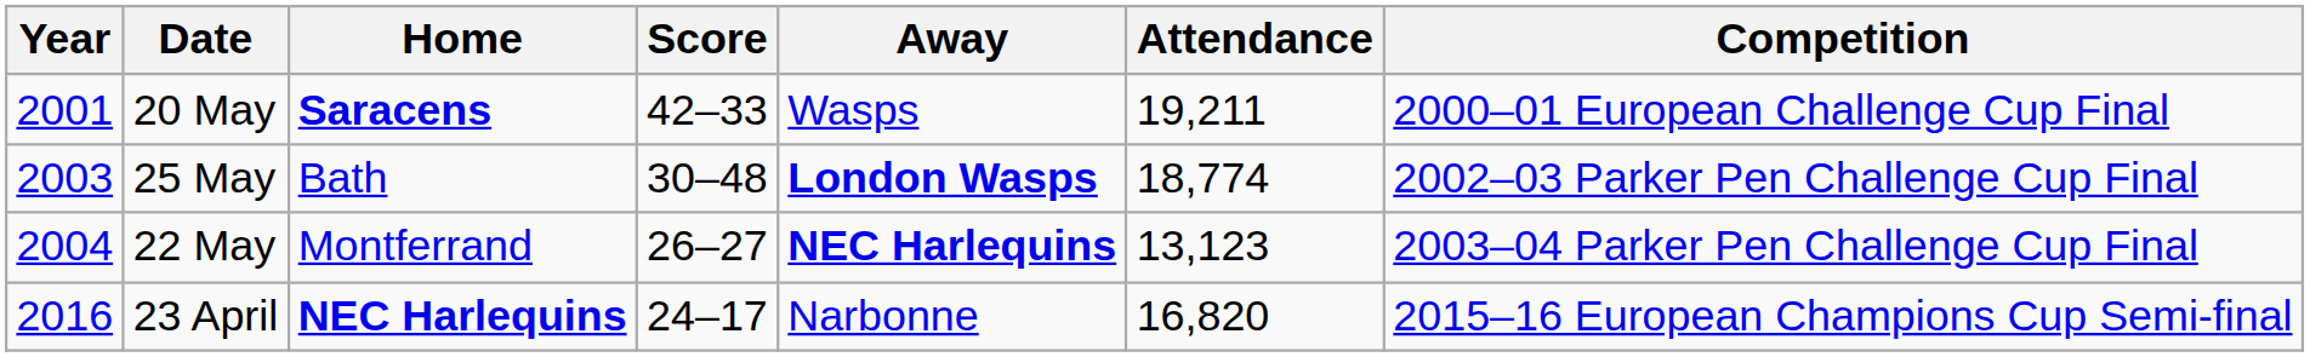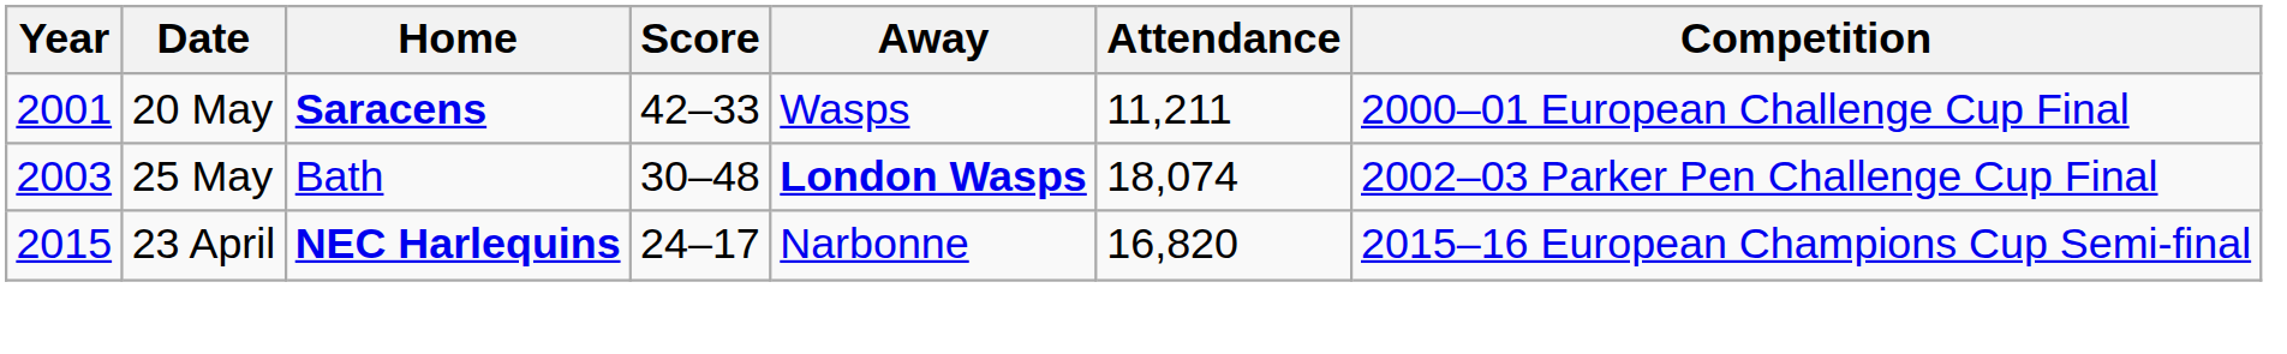20 May | Attendance: 19,211 -> 11,211
25 May | Attendance: 18,774 -> 18,074
- row: 2004 | 22 May | Montferrand | 26–27 | NEC Harlequins | 13,123 | 2003–04 Parker Pen Challenge Cup Final
23 April | Year: 2016 -> 2015
